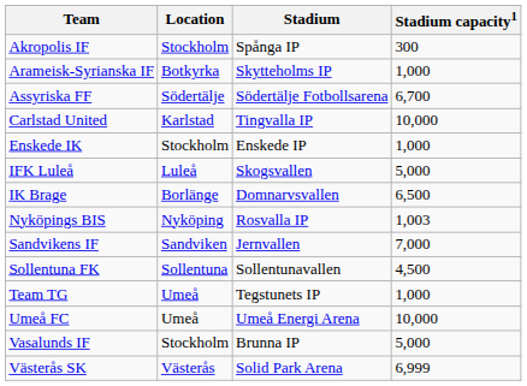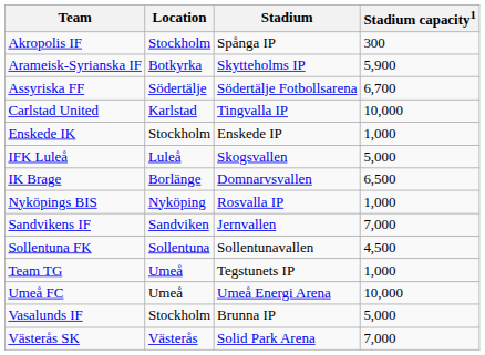Arameisk-Syrianska IF | Stadium capacity1: 1,000 -> 5,900
Nyköpings BIS | Stadium capacity1: 1,003 -> 1,000
Västerås SK | Stadium capacity1: 6,999 -> 7,000
